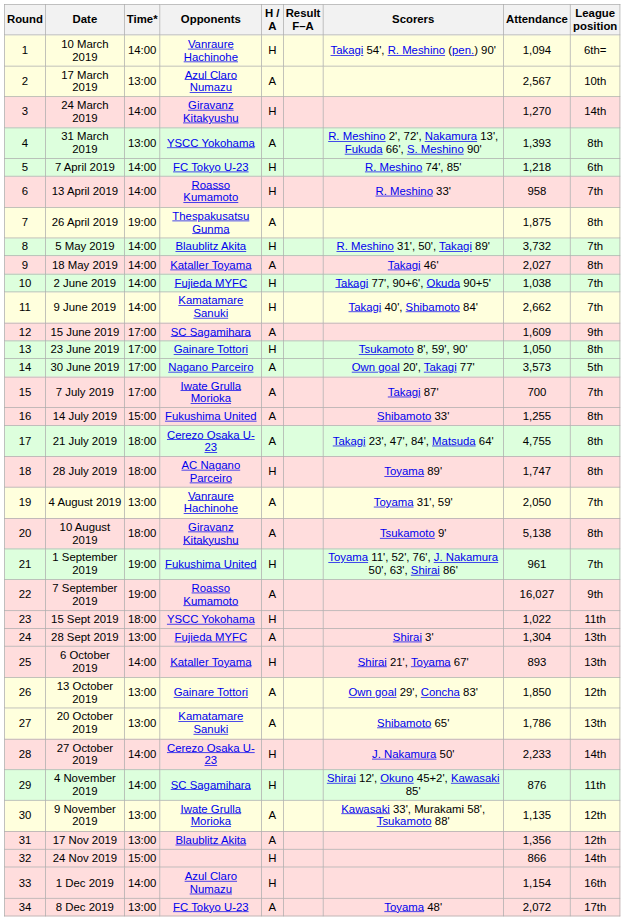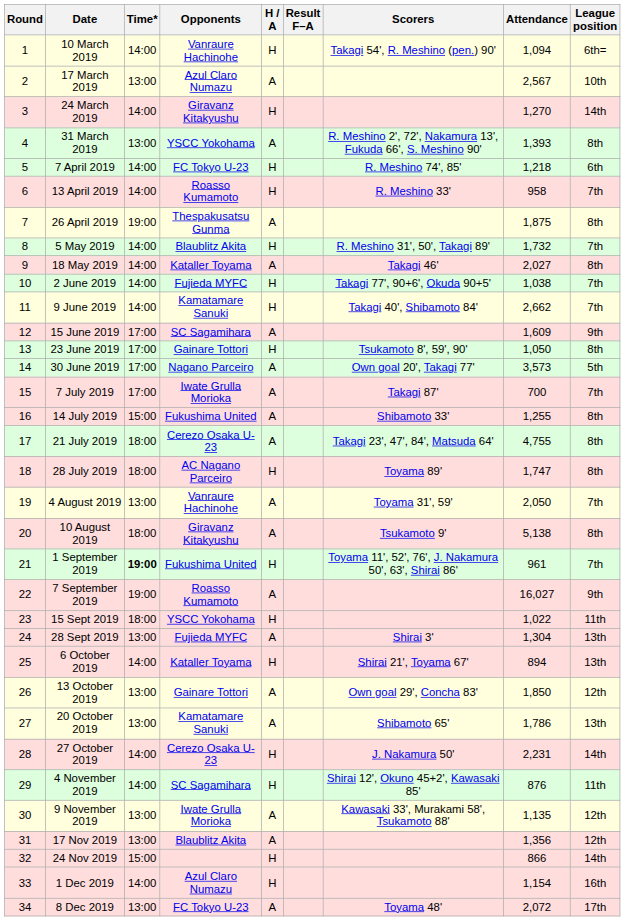5 May 2019 | Attendance: 3,732 -> 1,732
1 September 2019 | Time*: normal -> bold
6 October 2019 | Attendance: 893 -> 894
27 October 2019 | Attendance: 2,233 -> 2,231
